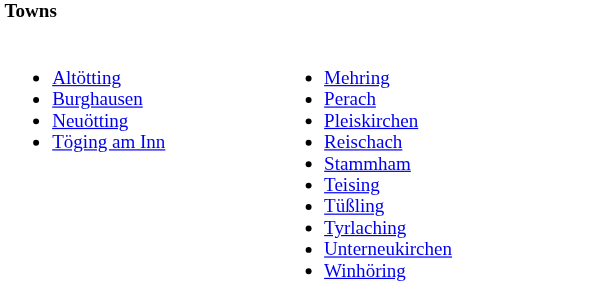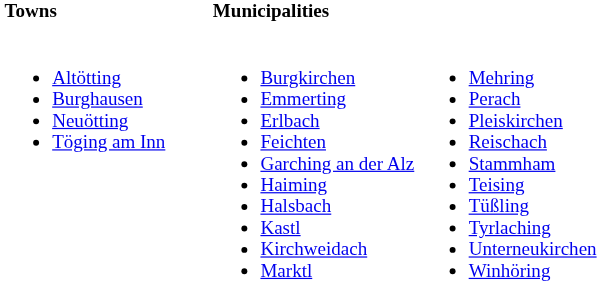+ column: Municipalities | Burgkirchen Emmerting Erlbach Feichten Garching an der Alz Haiming Halsbach Kastl Kirchweidach Marktl
